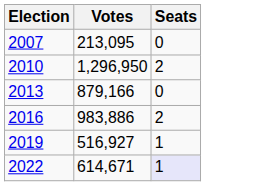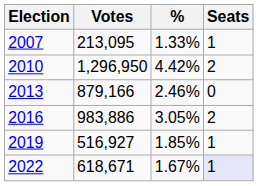+ column: % | 1.33% | 4.42% | 2.46% | 3.05% | 1.85% | 1.67%
2007 | Seats: 0 -> 1
2022 | Votes: 614,671 -> 618,671
